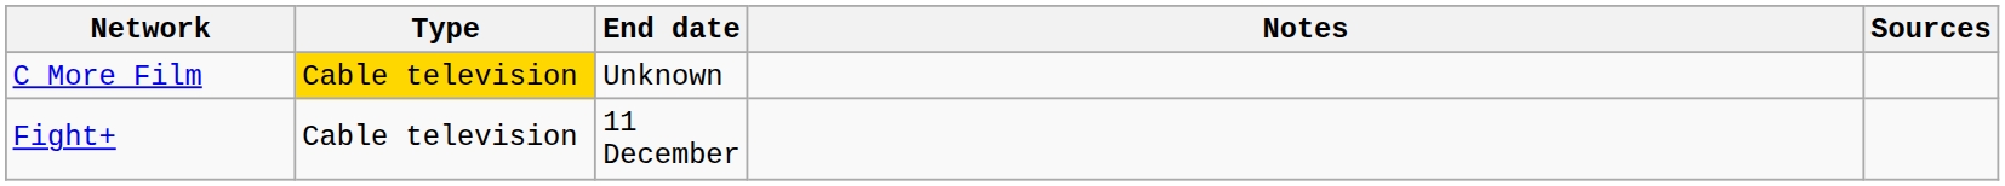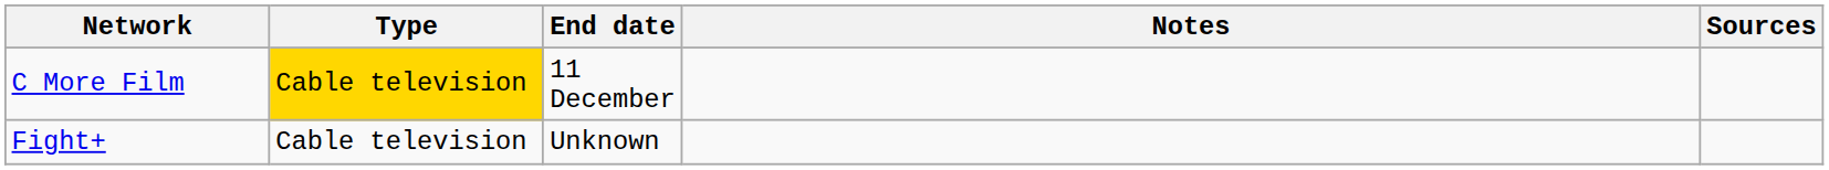C More Film | End date: Unknown -> 11 December
Fight+ | End date: 11 December -> Unknown
